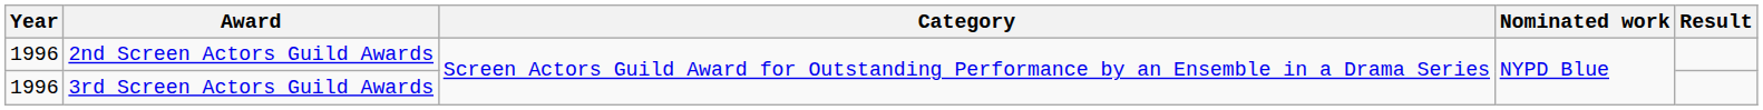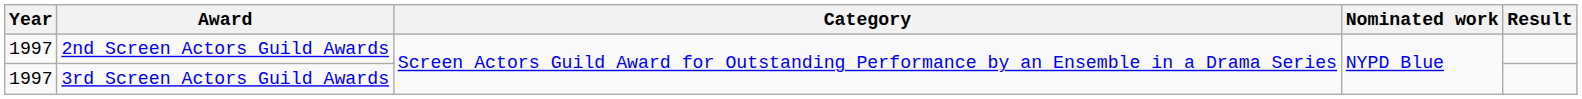2nd Screen Actors Guild Awards | Year: 1996 -> 1997
3rd Screen Actors Guild Awards | Year: 1996 -> 1997
